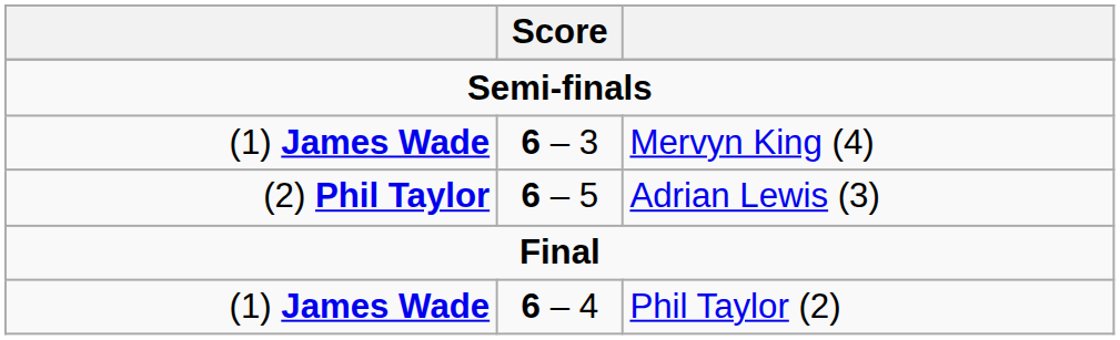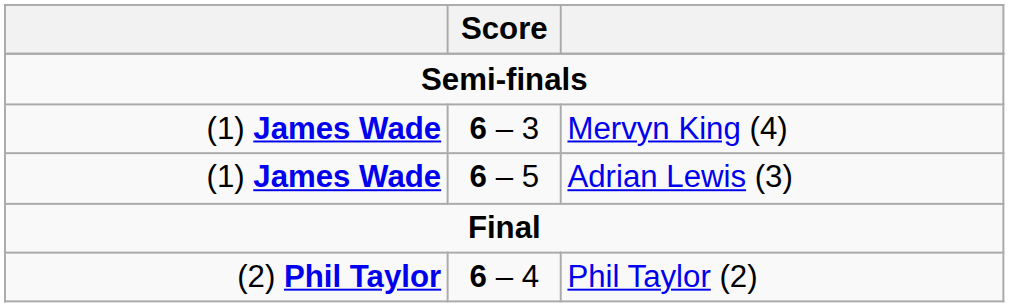Adrian Lewis (3) | column 1: (2) Phil Taylor -> (1) James Wade
Phil Taylor (2) | column 1: (1) James Wade -> (2) Phil Taylor
